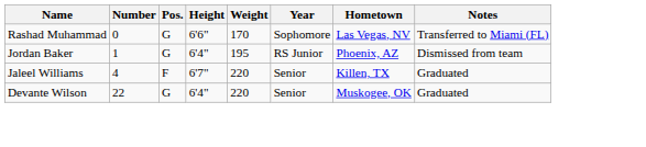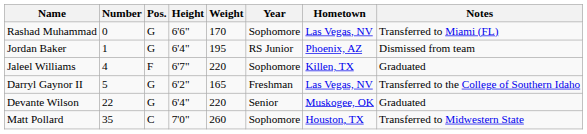Jaleel Williams | Year: Senior -> Sophomore
+ row: Darryl Gaynor II | 5 | G | 6'2" | 165 | Freshman | Las Vegas, NV | Transferred to the College of Southern Idaho
+ row: Matt Pollard | 35 | C | 7'0" | 260 | Sophomore | Houston, TX | Transferred to Midwestern State
